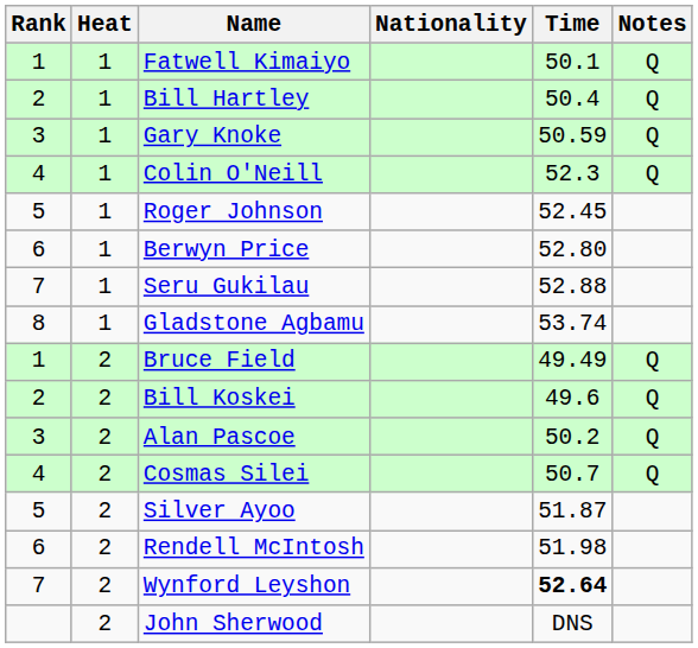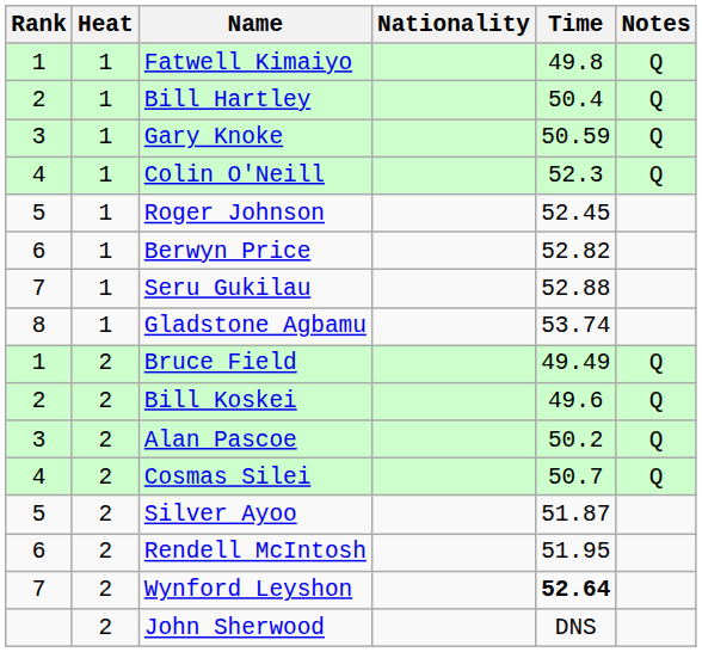Fatwell Kimaiyo | Time: 50.1 -> 49.8
Berwyn Price | Time: 52.80 -> 52.82
Rendell McIntosh | Time: 51.98 -> 51.95
